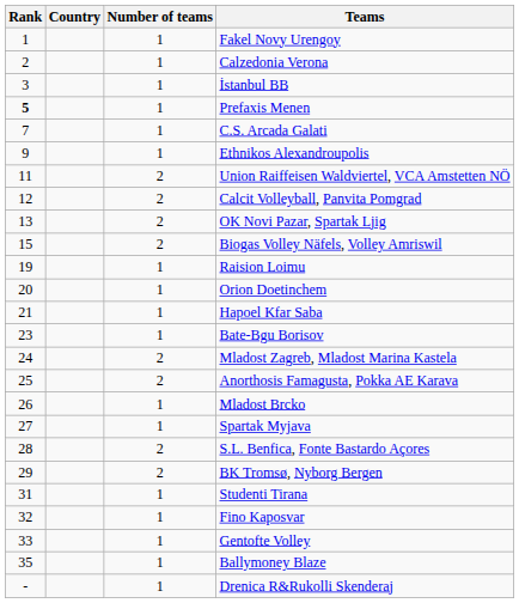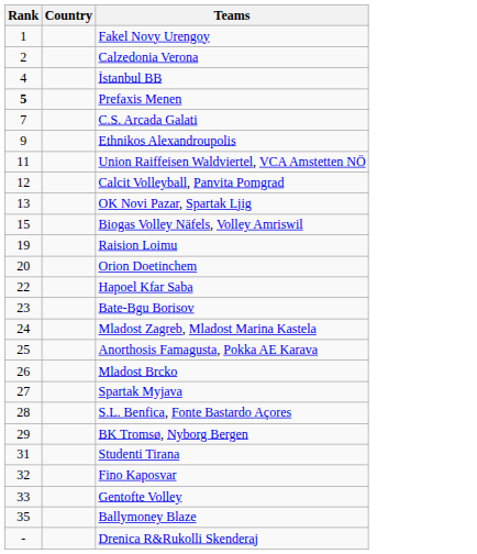- column: Number of teams | 1 | 1 | 1 | 1 | 1 | 1 | 2 | 2 | 2 | 2 | 1 | 1 | 1 | 1 | 2 | 2 | 1 | 1 | 2 | 2 | 1 | 1 | 1 | 1 | 1
İstanbul BB | Rank: 3 -> 4
Hapoel Kfar Saba | Rank: 21 -> 22
